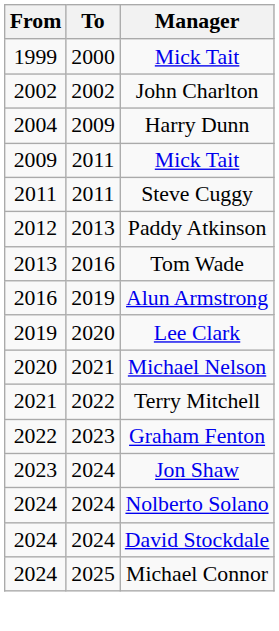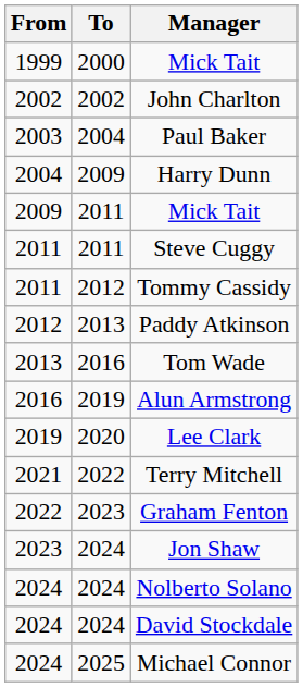+ row: 2003 | 2004 | Paul Baker
+ row: 2011 | 2012 | Tommy Cassidy
- row: 2020 | 2021 | Michael Nelson
